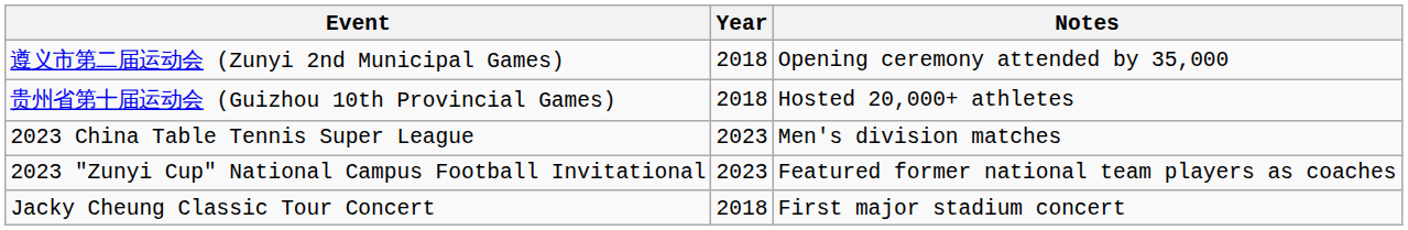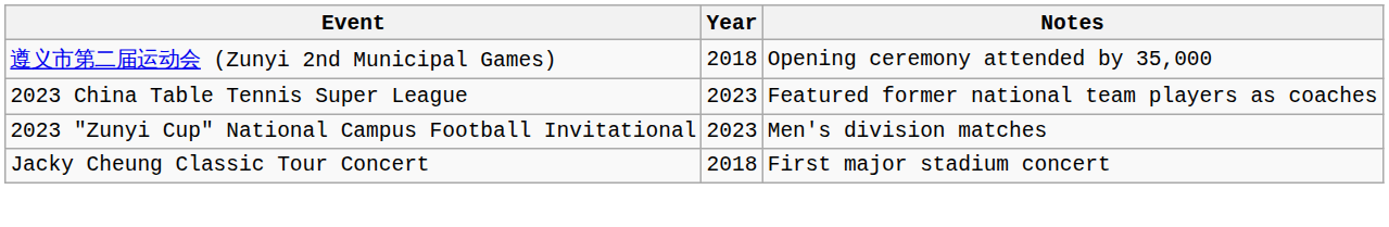- row: 贵州省第十届运动会 (Guizhou 10th Provincial Games) | 2018 | Hosted 20,000+ athletes
2023 China Table Tennis Super League | Notes: Men's division matches -> Featured former national team players as coaches
2023 "Zunyi Cup" National Campus Football Invitational | Notes: Featured former national team players as coaches -> Men's division matches
